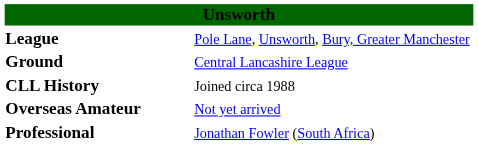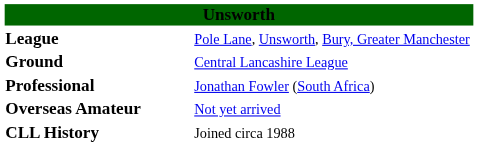rows swapped: Professional <-> CLL History
